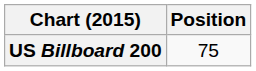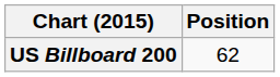US Billboard 200 | Position: 75 -> 62
